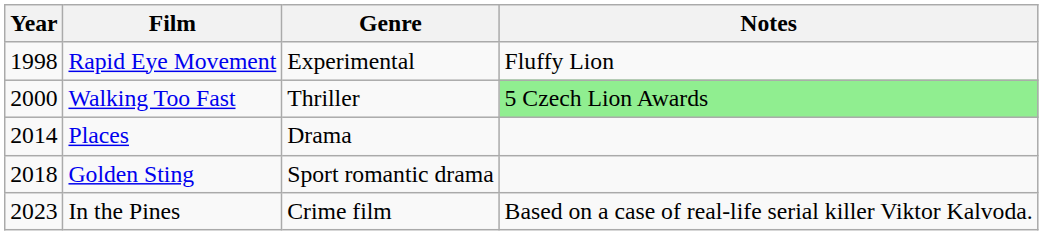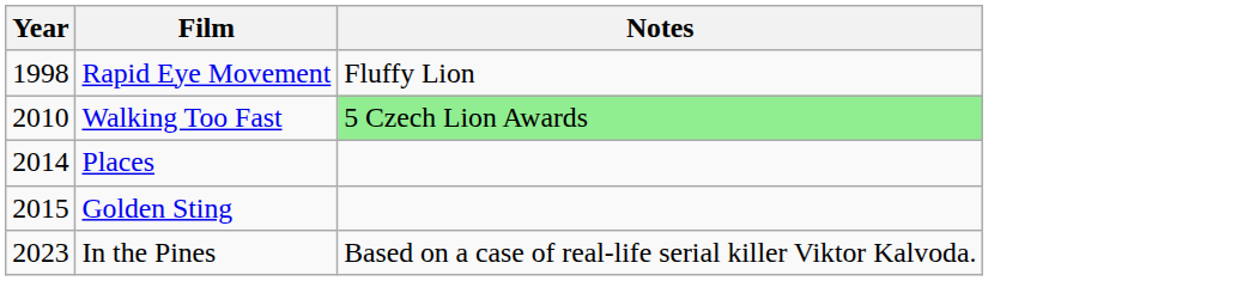- column: Genre | Experimental | Thriller | Drama | Sport romantic drama | Crime film
Walking Too Fast | Year: 2000 -> 2010
Golden Sting | Year: 2018 -> 2015
